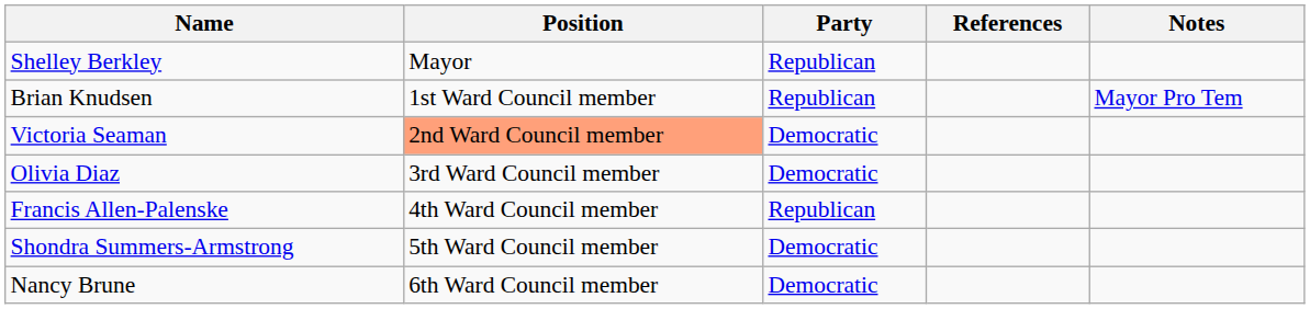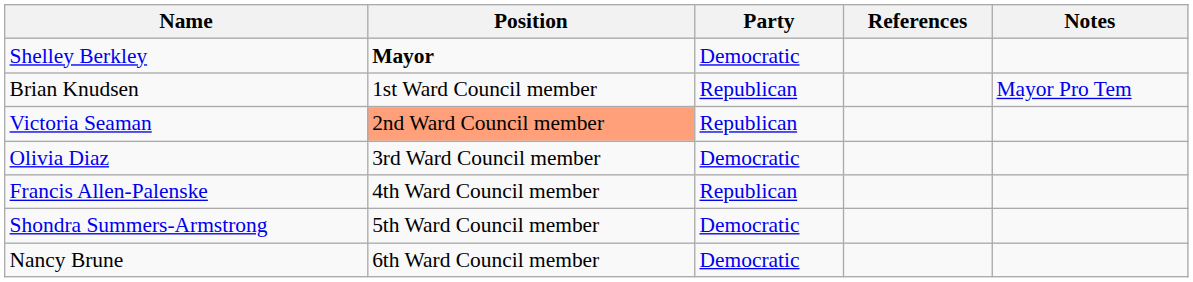Shelley Berkley | Position: normal -> bold
Shelley Berkley | Party: Republican -> Democratic
Victoria Seaman | Party: Democratic -> Republican
